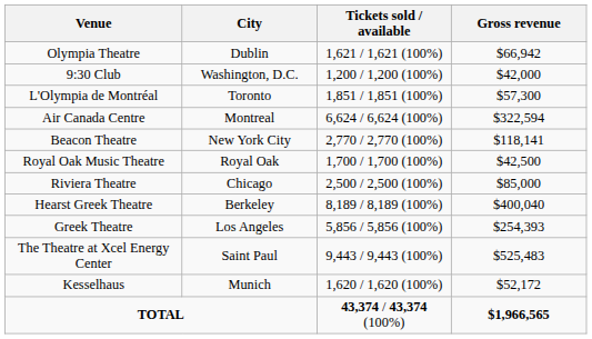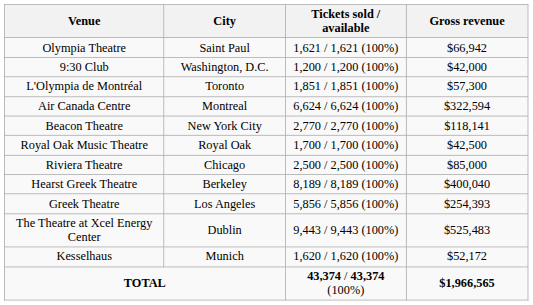Olympia Theatre | City: Dublin -> Saint Paul
The Theatre at Xcel Energy Center | City: Saint Paul -> Dublin
